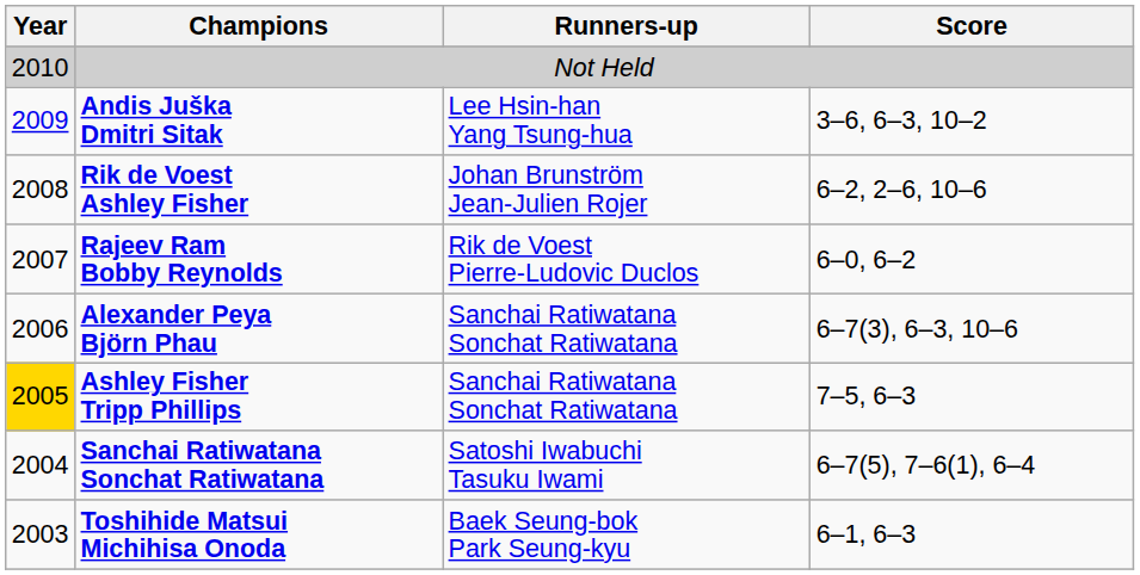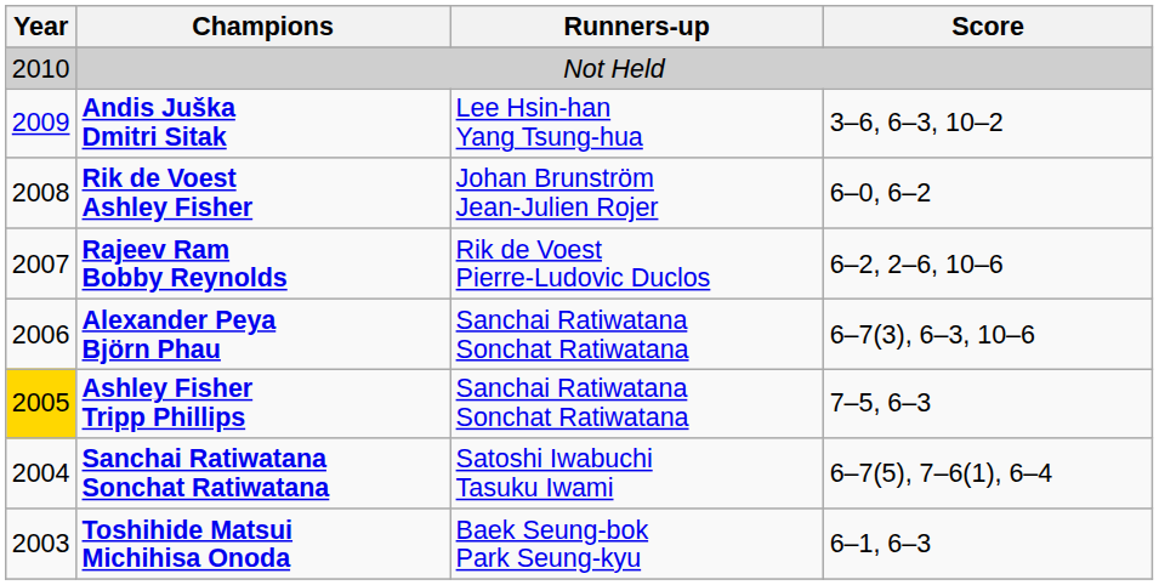Rik de Voest Ashley Fisher | Score: 6–2, 2–6, 10–6 -> 6–0, 6–2
Rajeev Ram Bobby Reynolds | Score: 6–0, 6–2 -> 6–2, 2–6, 10–6
